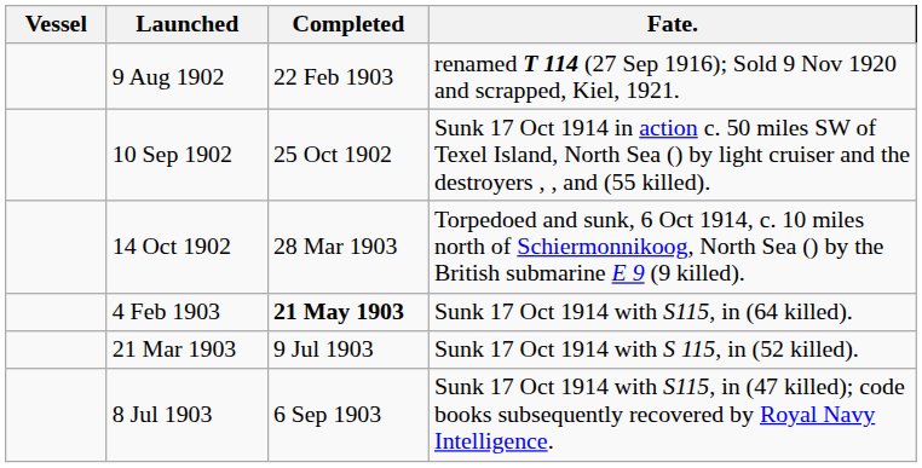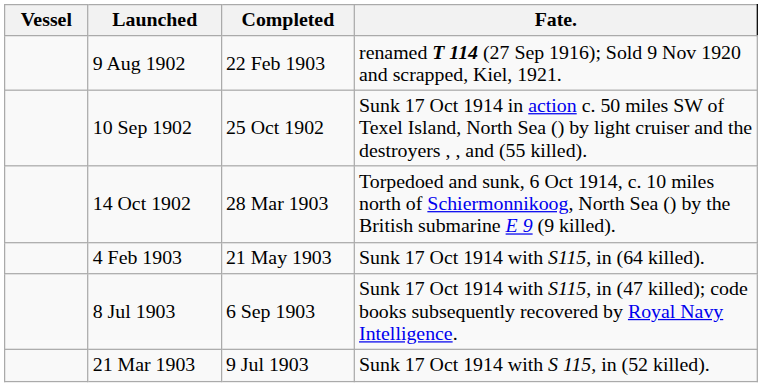4 Feb 1903 | Completed: bold -> normal
rows swapped: 21 Mar 1903 <-> 8 Jul 1903
